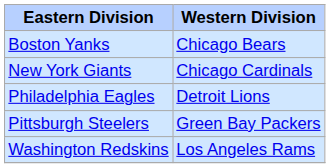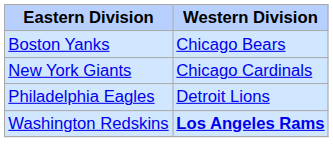- row: Pittsburgh Steelers | Green Bay Packers
Washington Redskins | Western Division: normal -> bold
